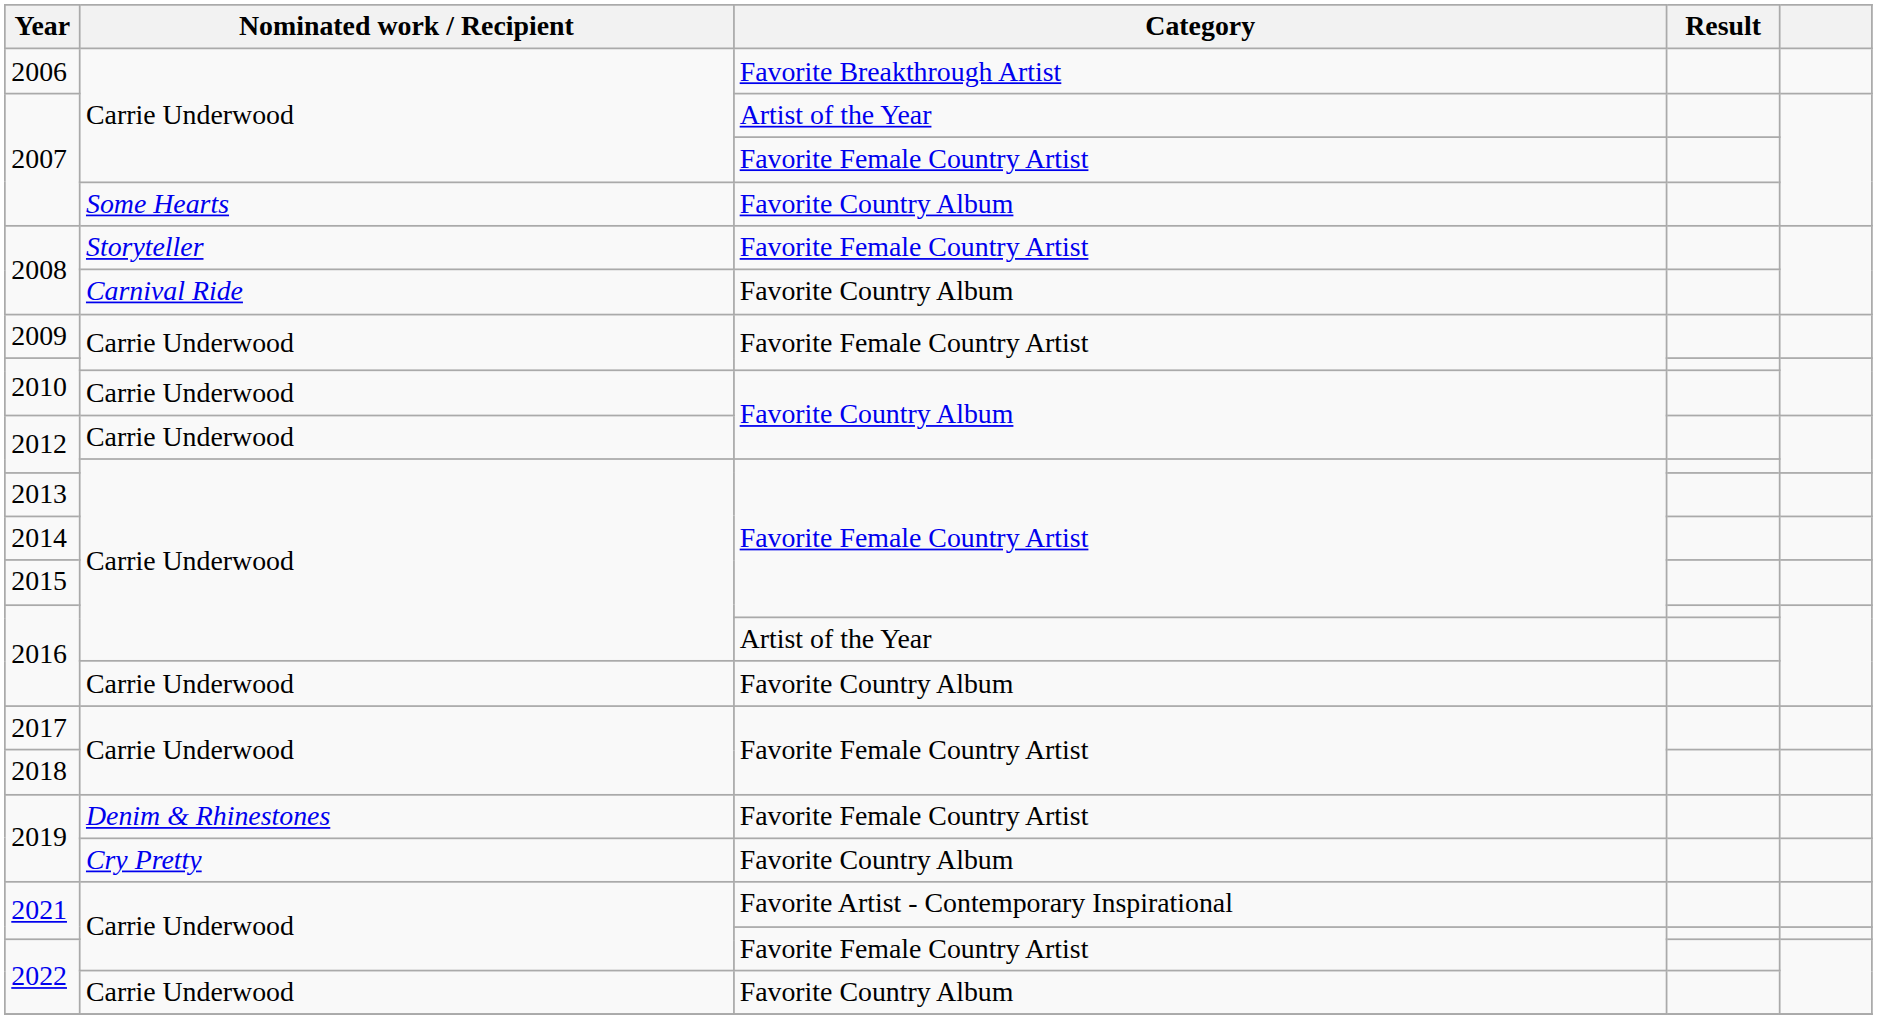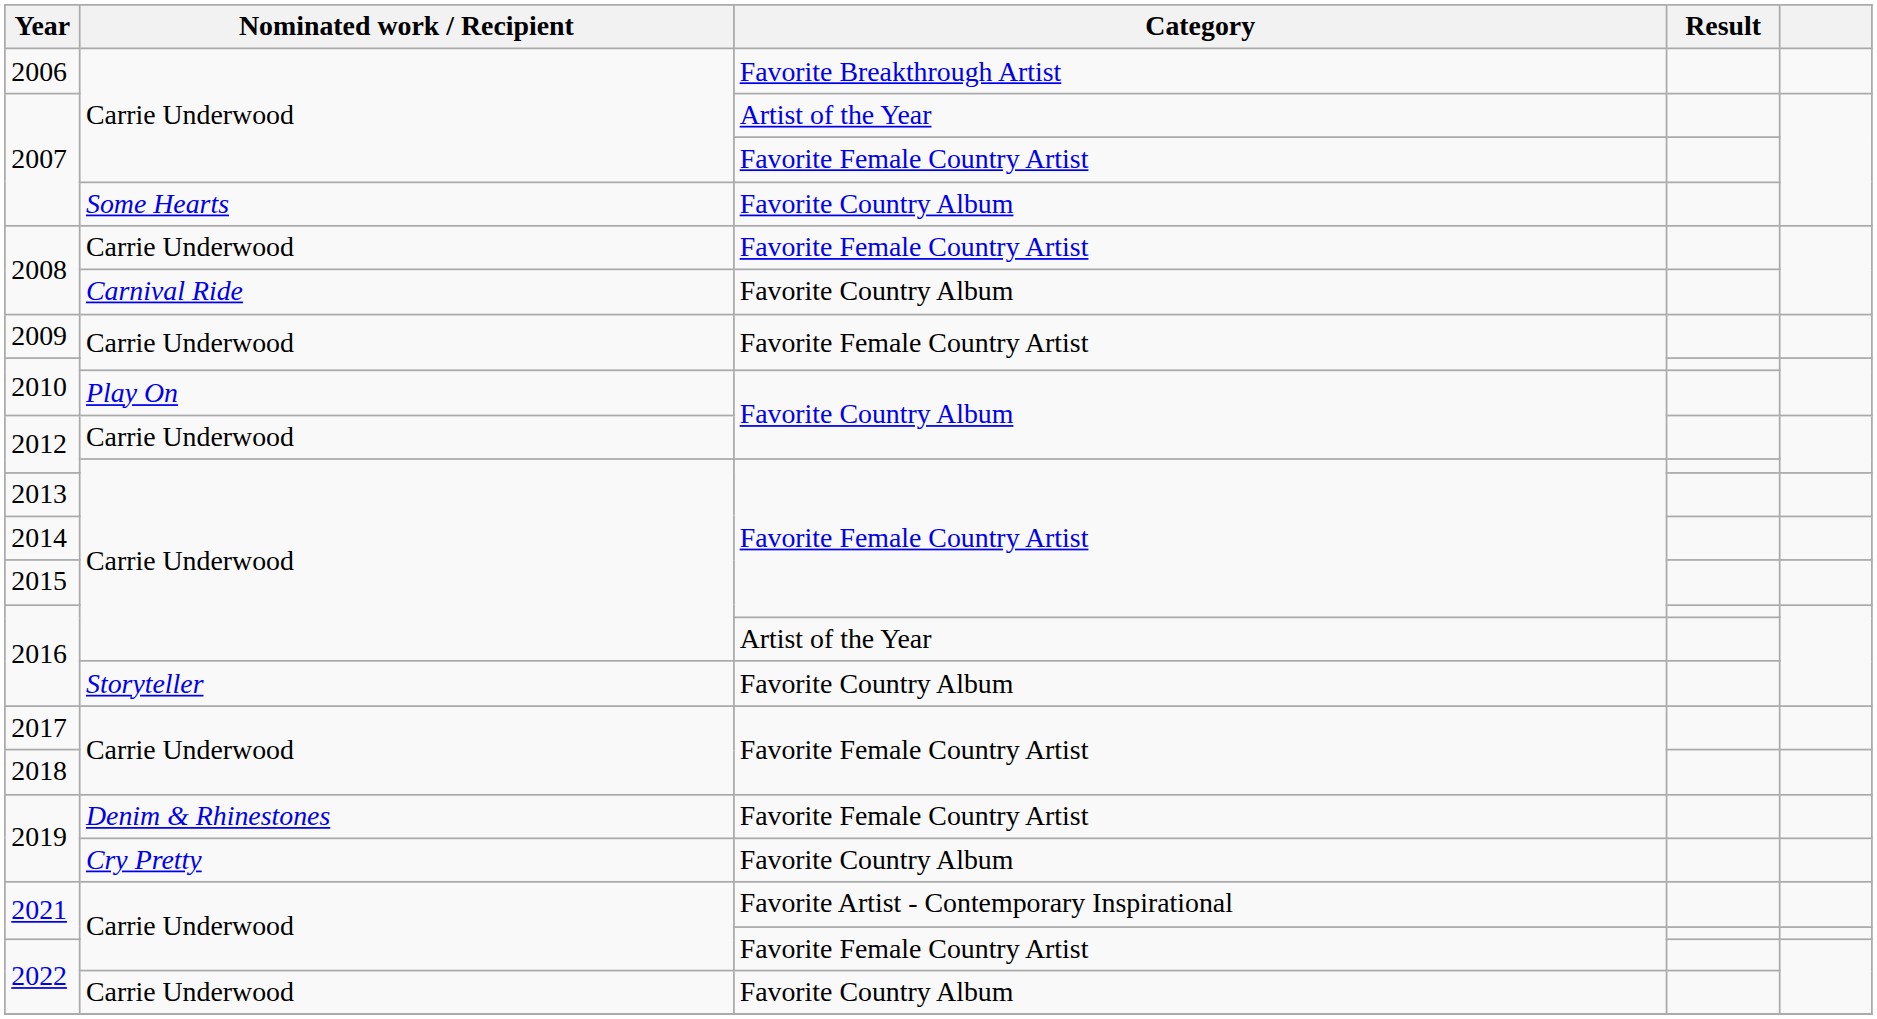2008 / Favorite Female Country Artist | Nominated work / Recipient: Storyteller -> Carrie Underwood
2010 / Favorite Country Album | Nominated work / Recipient: Carrie Underwood -> Play On
2016 / Favorite Country Album | Nominated work / Recipient: Carrie Underwood -> Storyteller
